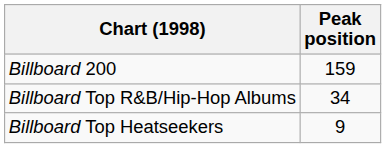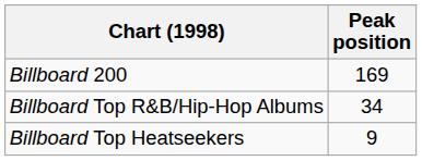Billboard 200 | Peak position: 159 -> 169
